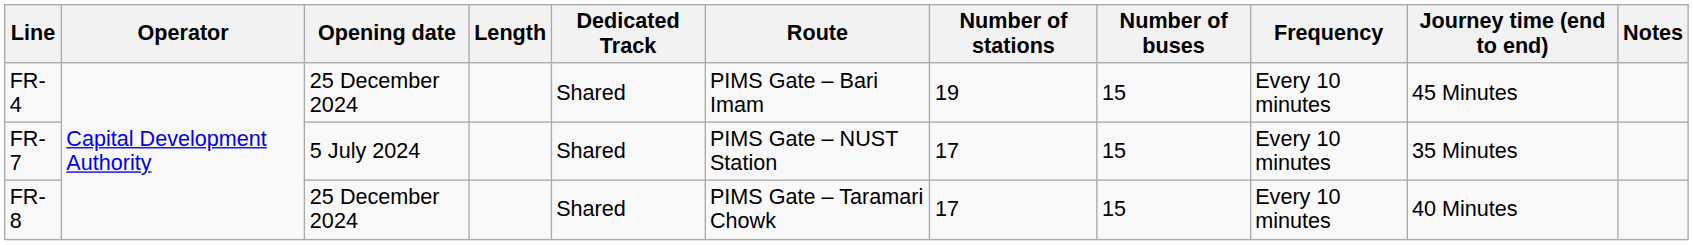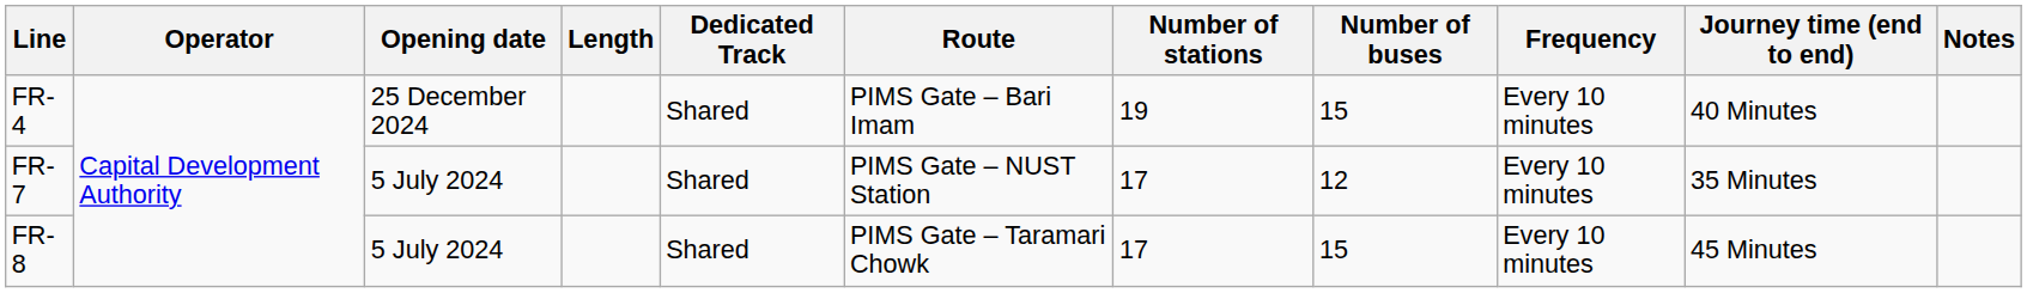FR-4 | Journey time (end to end): 45 Minutes -> 40 Minutes
FR-7 | Number of buses: 15 -> 12
FR-8 | Opening date: 25 December 2024 -> 5 July 2024
FR-8 | Journey time (end to end): 40 Minutes -> 45 Minutes
